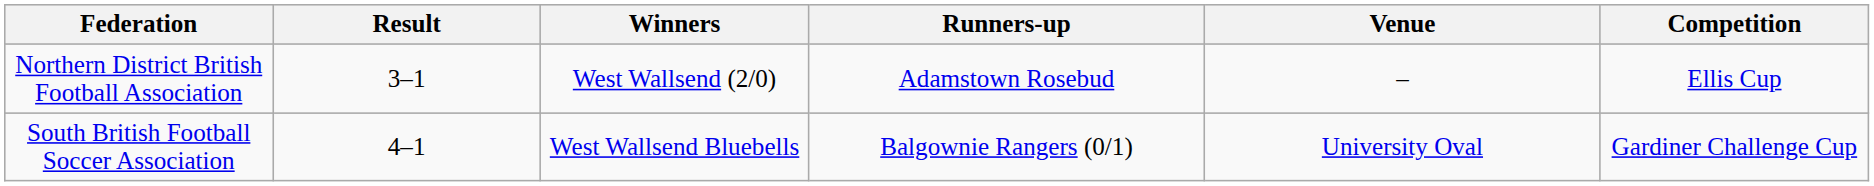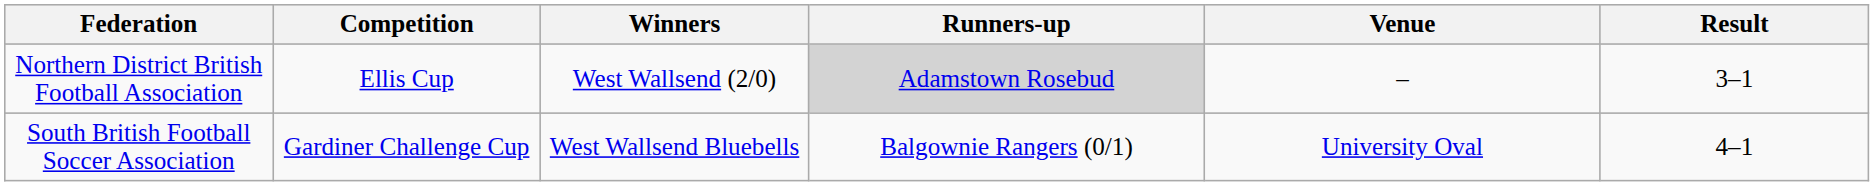columns swapped: Competition <-> Result
Northern District British Football Association | Runners-up: no background -> lightgrey background
